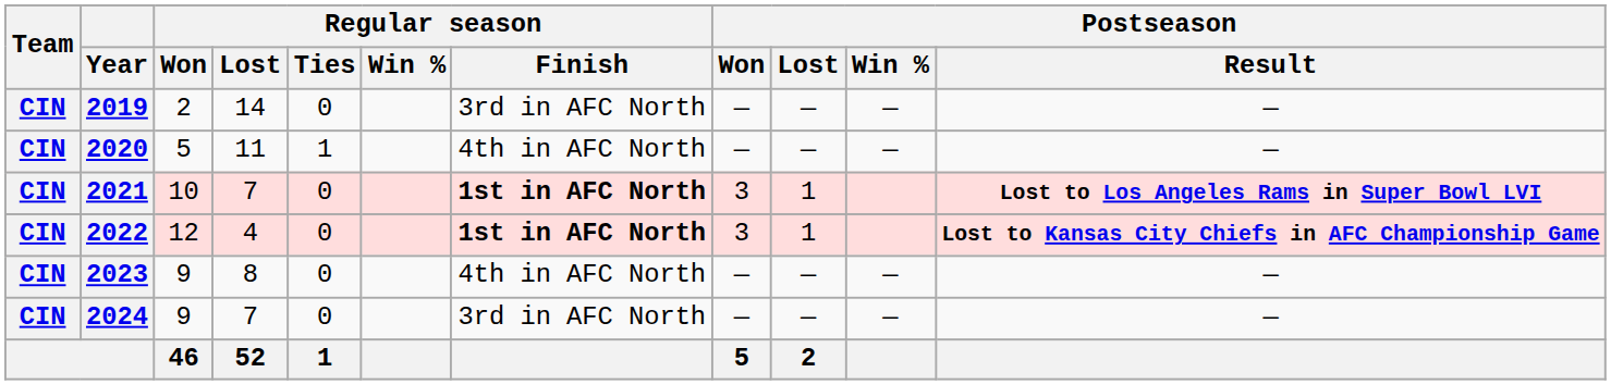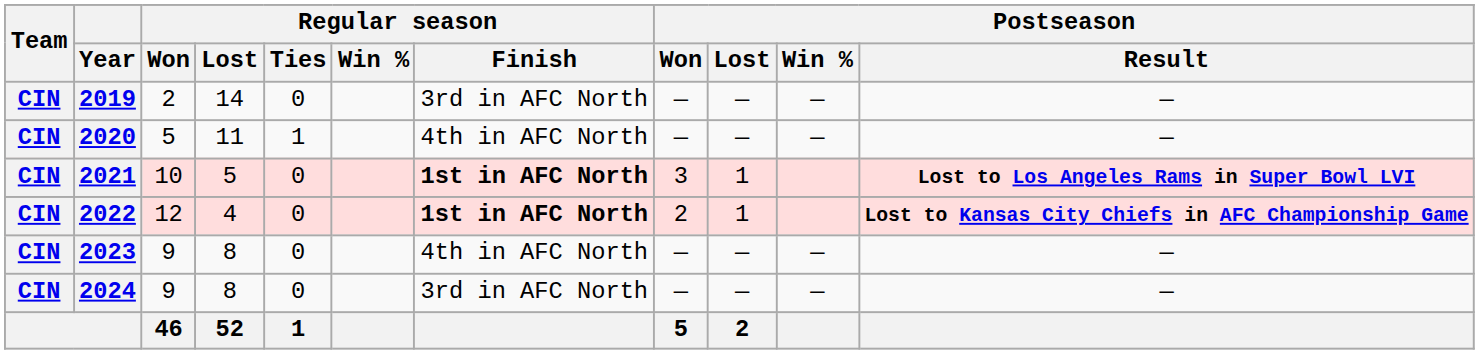2021 | Regular season / Lost: 7 -> 5
2022 | Postseason / Won: 3 -> 2
2024 | Regular season / Lost: 7 -> 8
